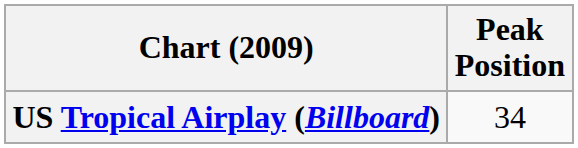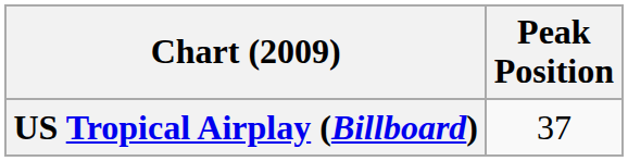US Tropical Airplay (Billboard) | Peak Position: 34 -> 37
